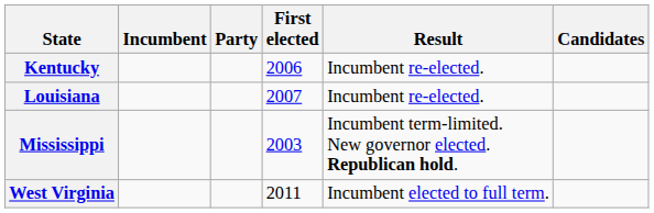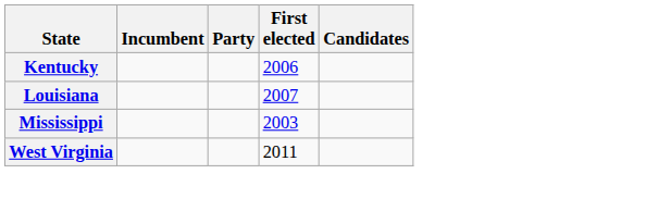- column: Result | Incumbent re-elected. | Incumbent re-elected. | Incumbent term-limited. New governor elected. Republican hold. | Incumbent elected to full term.
